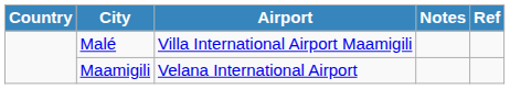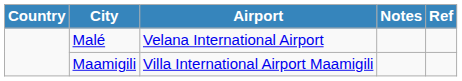Malé | Airport: Villa International Airport Maamigili -> Velana International Airport
Maamigili | Airport: Velana International Airport -> Villa International Airport Maamigili
